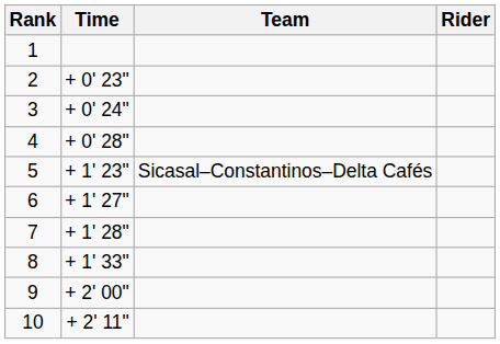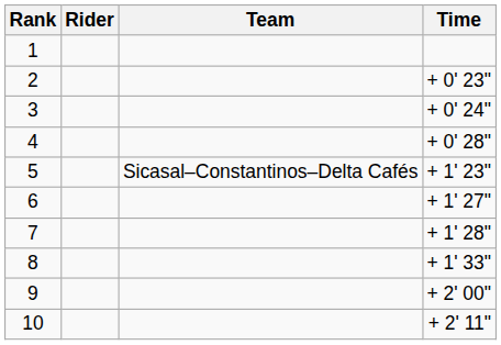columns swapped: Rider <-> Time
